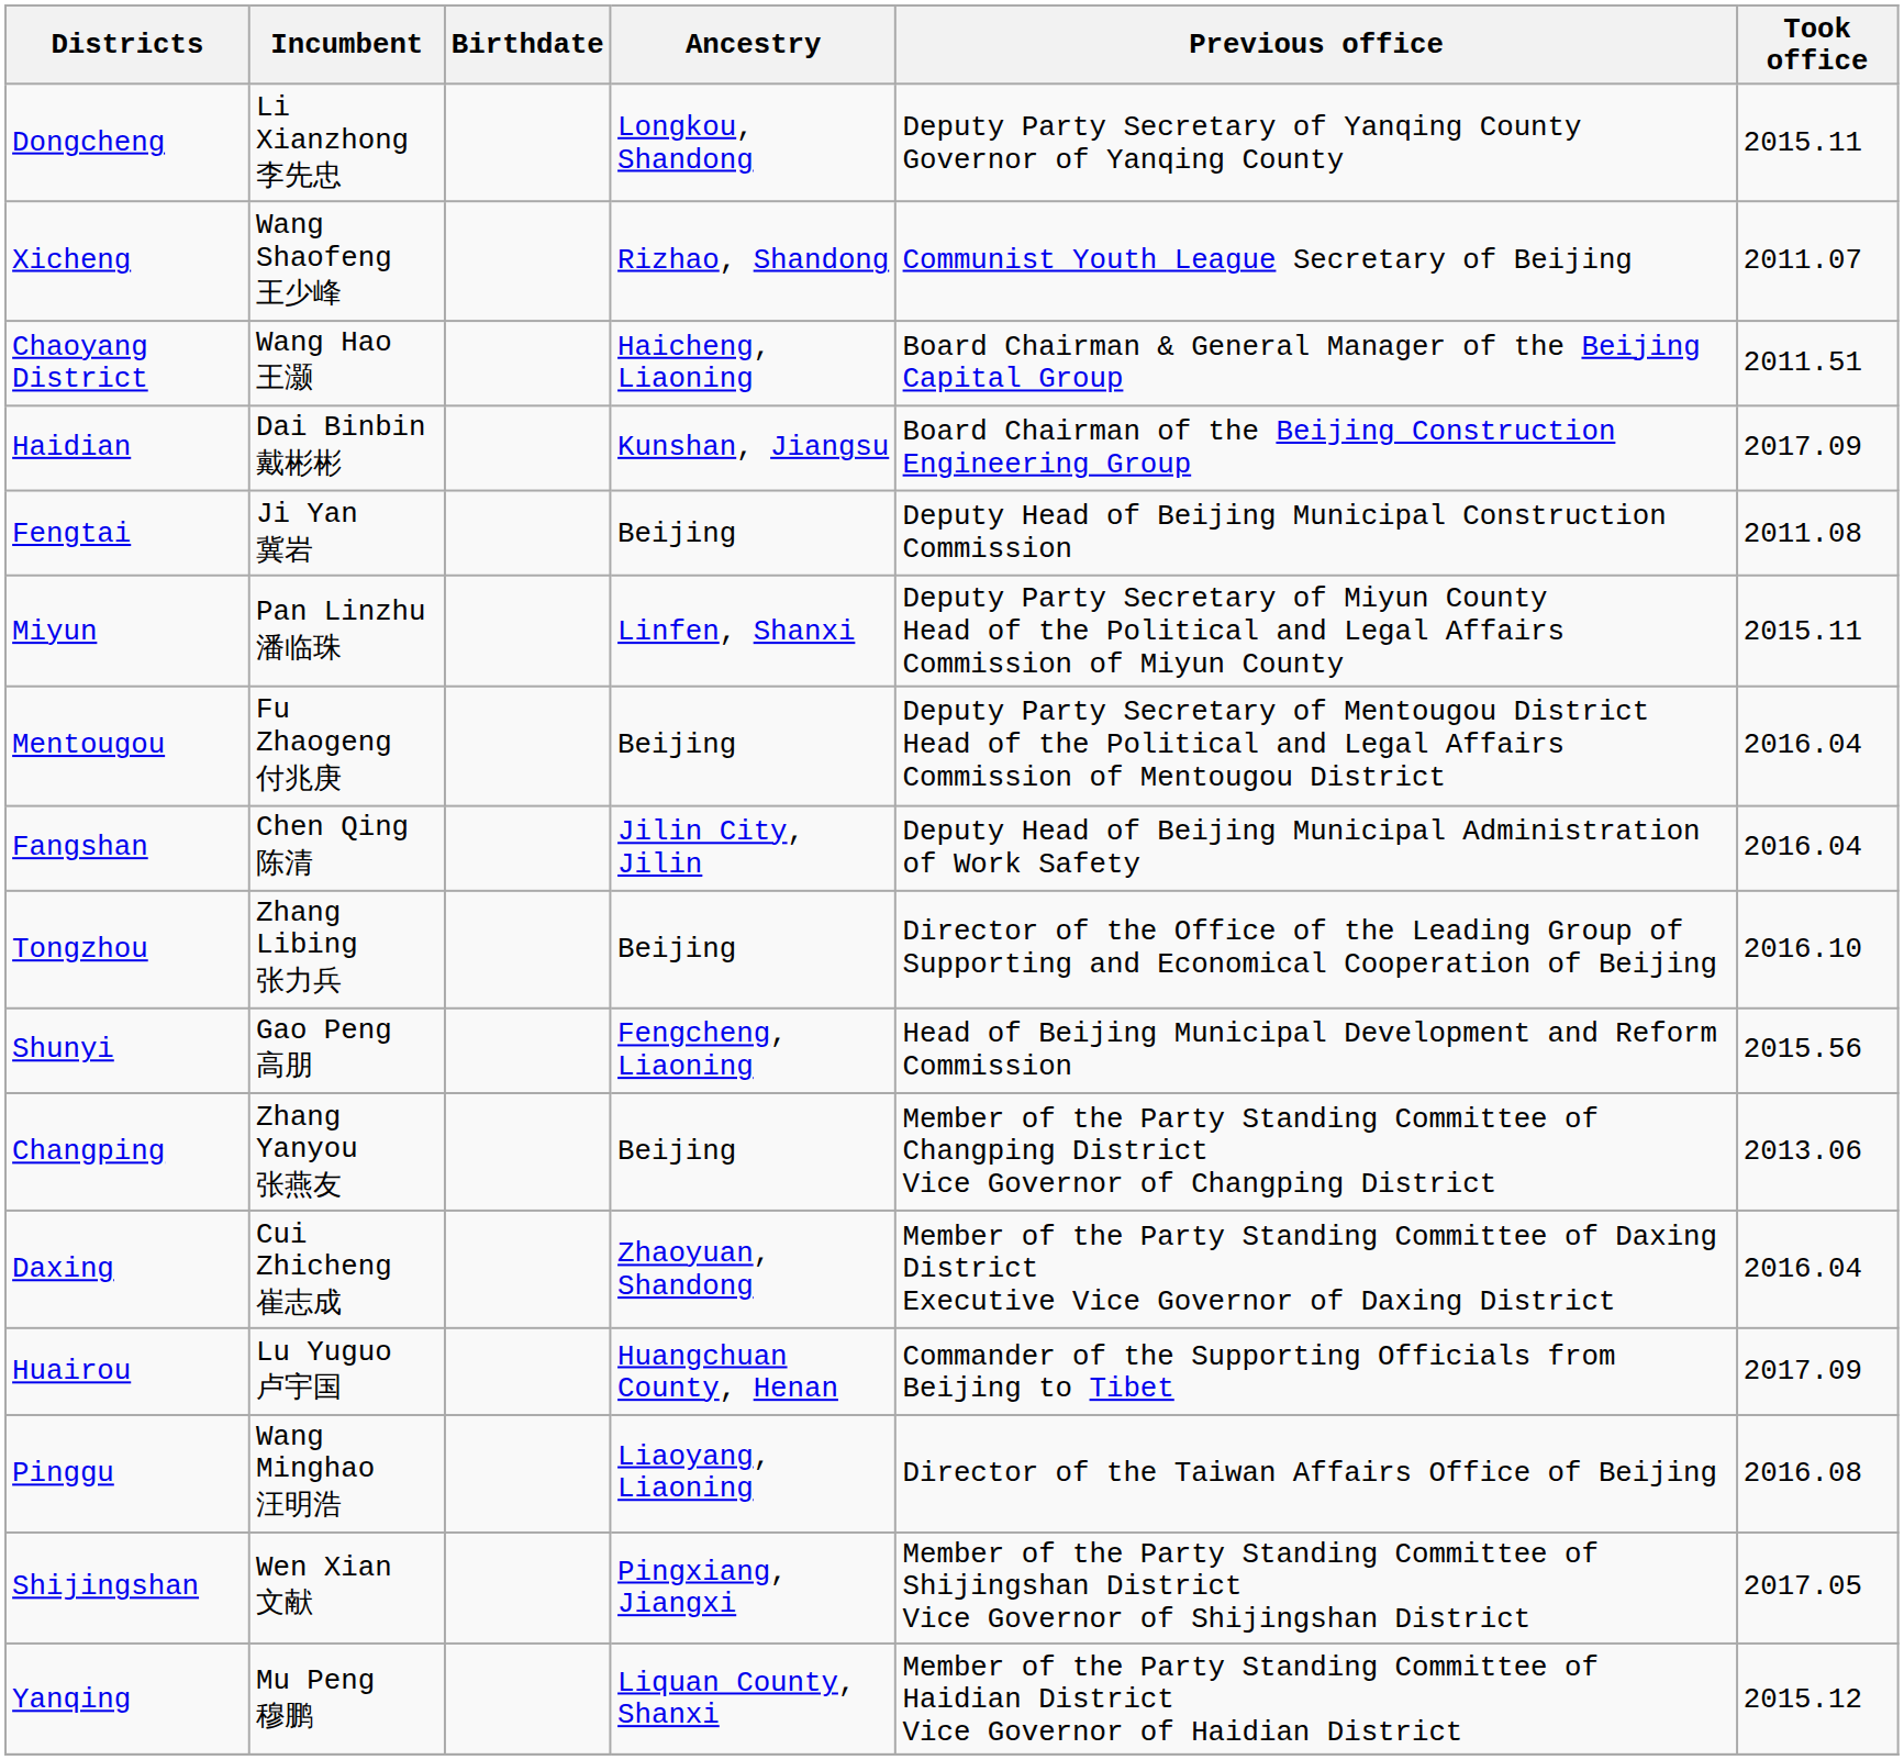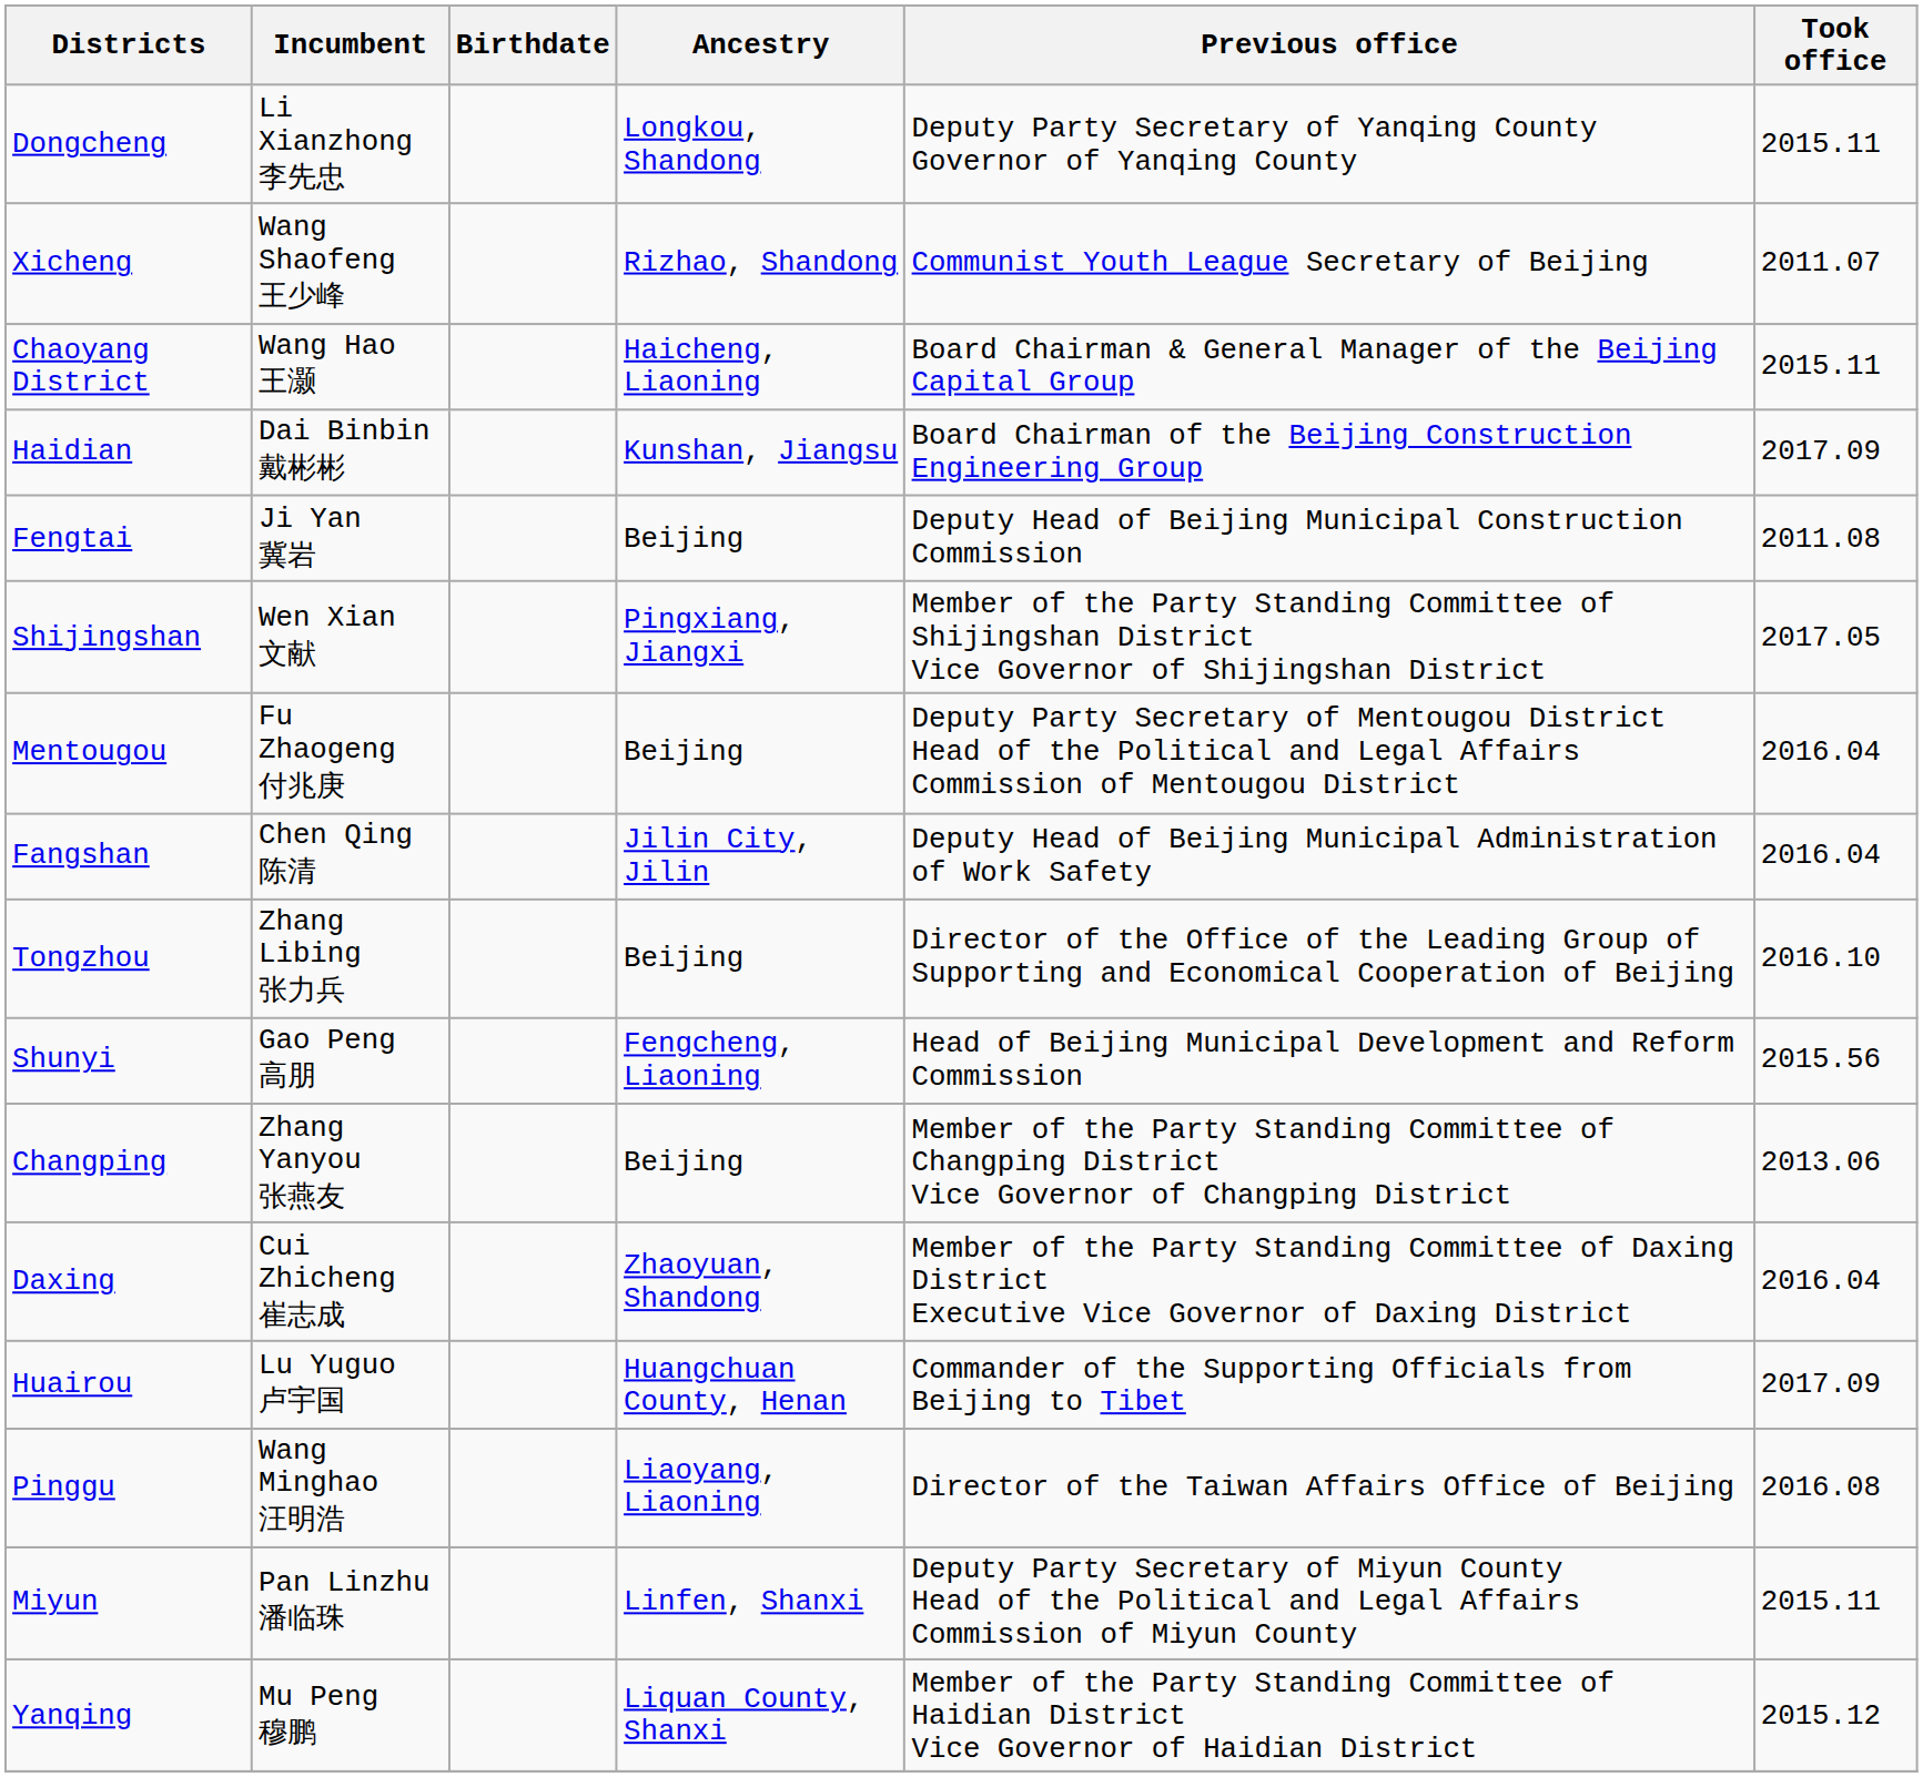Chaoyang District | Took office: 2011.51 -> 2015.11
rows swapped: Shijingshan <-> Miyun
